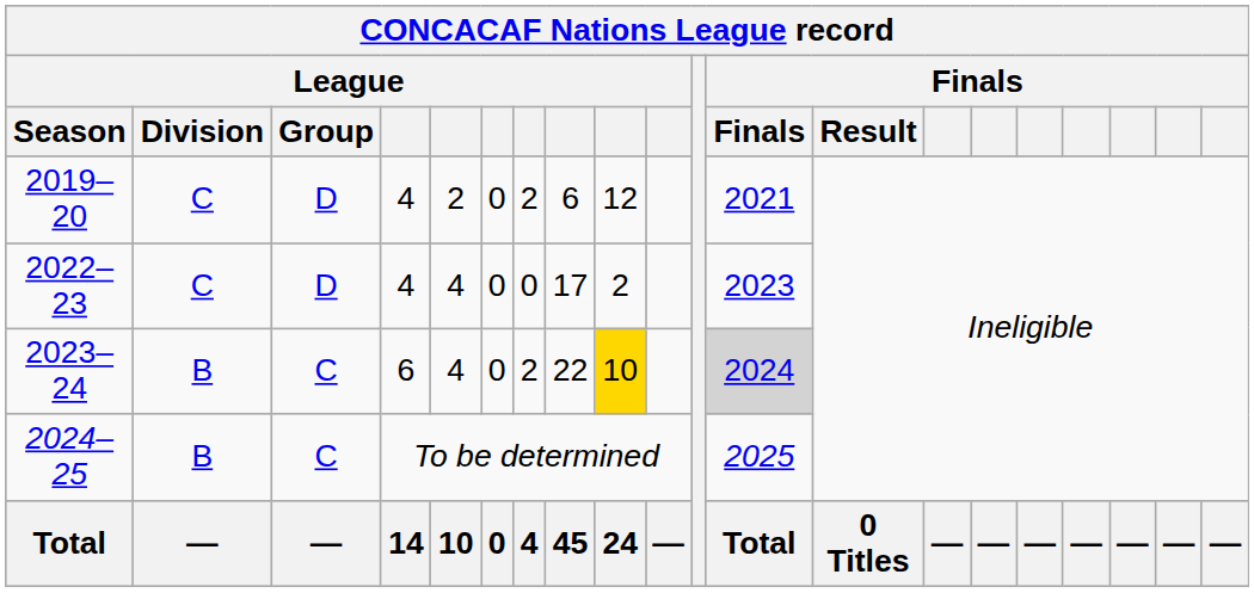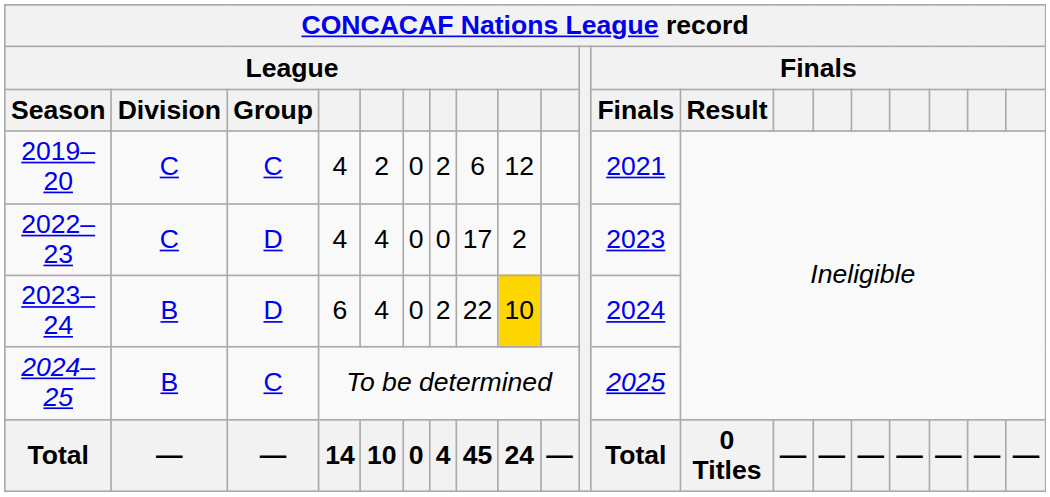2019–20 | League / Group: D -> C
2023–24 | League / Group: C -> D
2023–24 | column 12: lightgrey background -> no background
